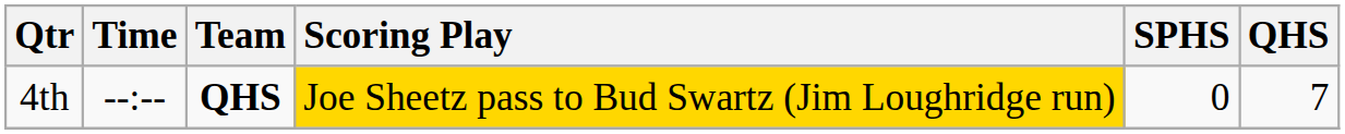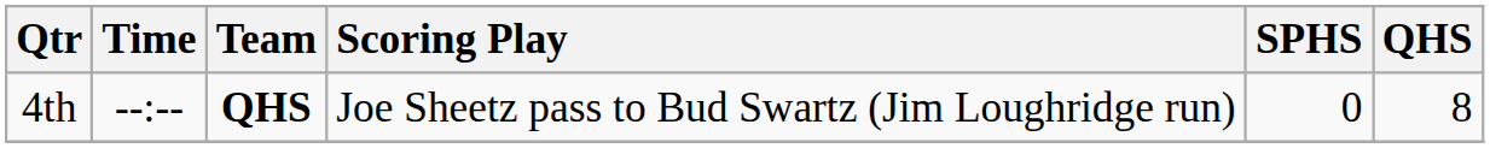4th | Scoring Play: gold background -> no background
4th | QHS: 7 -> 8
